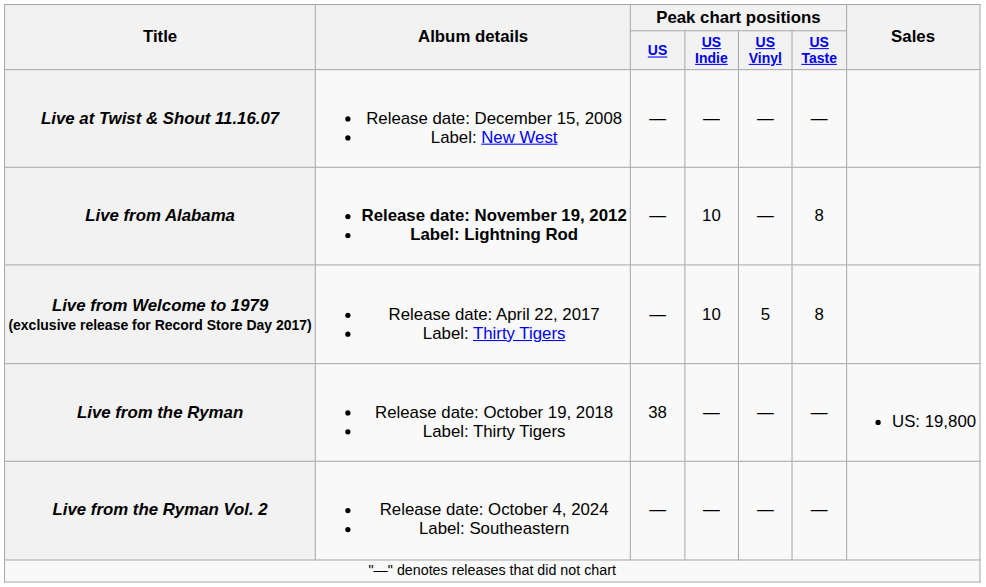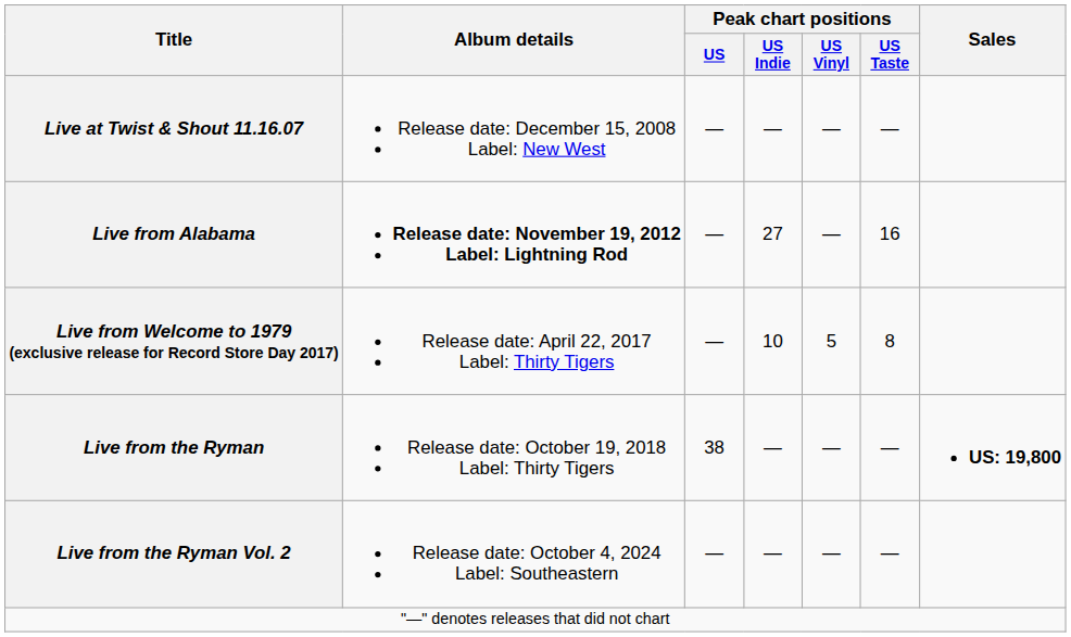Live from Alabama | Peak chart positions / US Indie: 10 -> 27
Live from Alabama | Peak chart positions / US Taste: 8 -> 16
Live from the Ryman | Sales: normal -> bold
